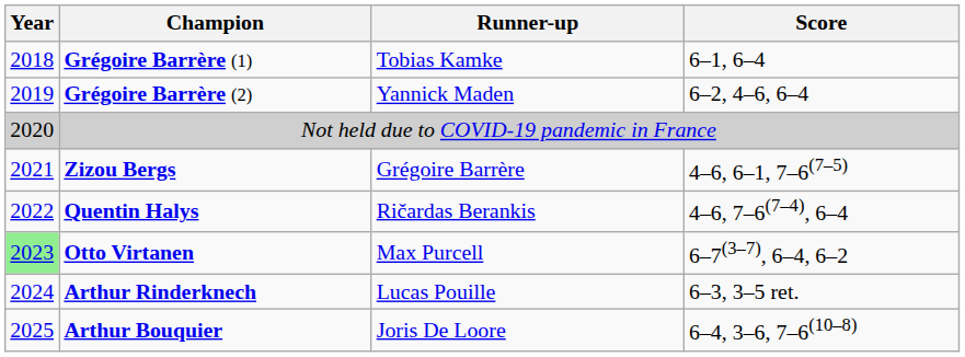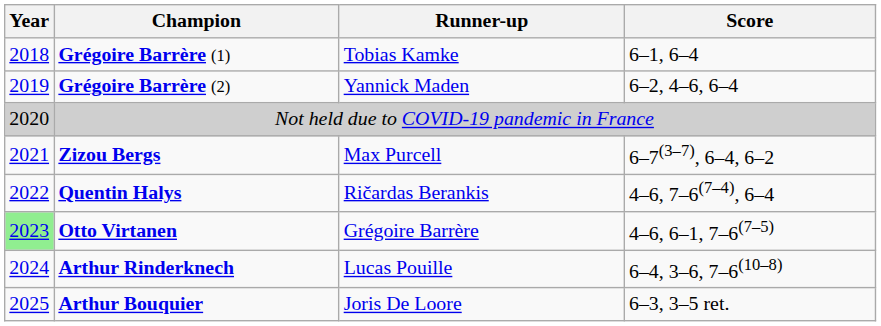Zizou Bergs | Runner-up: Grégoire Barrère -> Max Purcell
Zizou Bergs | Score: 4–6, 6–1, 7–6(7–5) -> 6–7(3–7), 6–4, 6–2
Otto Virtanen | Runner-up: Max Purcell -> Grégoire Barrère
Otto Virtanen | Score: 6–7(3–7), 6–4, 6–2 -> 4–6, 6–1, 7–6(7–5)
Arthur Rinderknech | Score: 6–3, 3–5 ret. -> 6–4, 3–6, 7–6(10–8)
Arthur Bouquier | Score: 6–4, 3–6, 7–6(10–8) -> 6–3, 3–5 ret.
